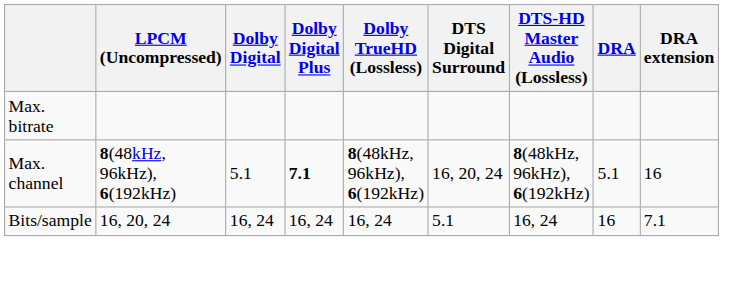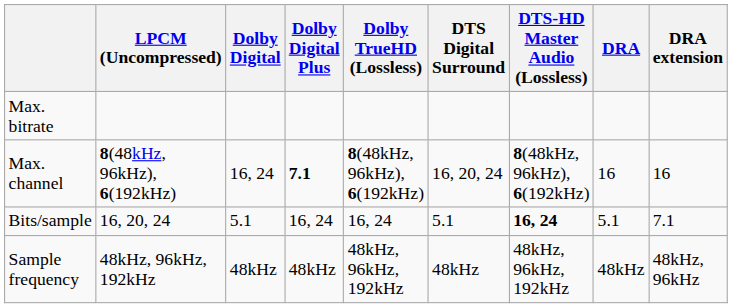Max. channel | Dolby Digital: 5.1 -> 16, 24
Max. channel | DRA: 5.1 -> 16
Bits/sample | Dolby Digital: 16, 24 -> 5.1
Bits/sample | DTS-HD Master Audio (Lossless): normal -> bold
Bits/sample | DRA: 16 -> 5.1
+ row: Sample frequency | 48kHz, 96kHz, 192kHz | 48kHz | 48kHz | 48kHz, 96kHz, 192kHz | 48kHz | 48kHz, 96kHz, 192kHz | 48kHz | 48kHz, 96kHz
